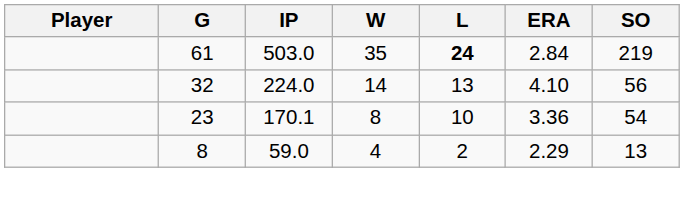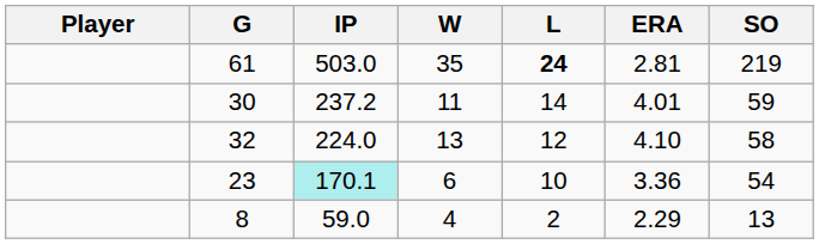61 | ERA: 2.84 -> 2.81
+ row: 30 | 237.2 | 11 | 14 | 4.01 | 59
32 | W: 14 -> 13
32 | L: 13 -> 12
32 | SO: 56 -> 58
23 | IP: no background -> paleturquoise background
23 | W: 8 -> 6
